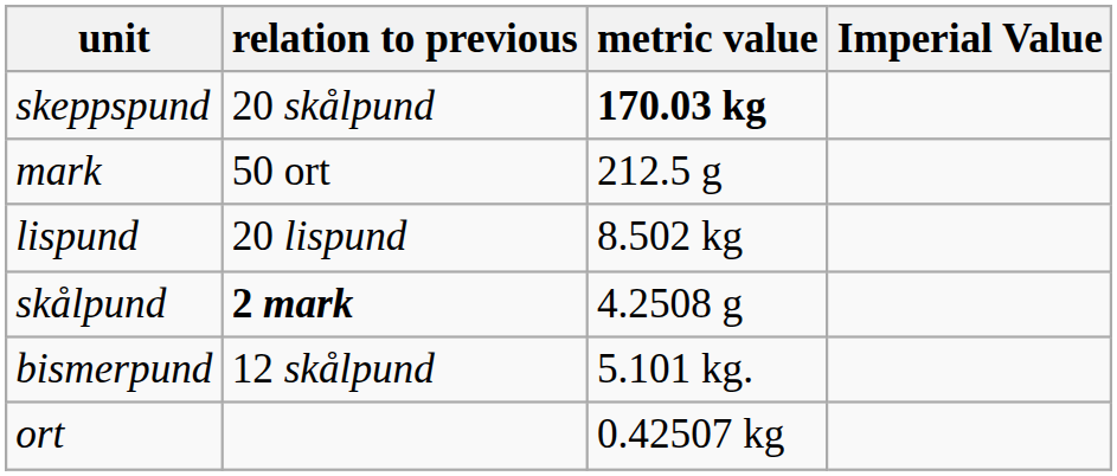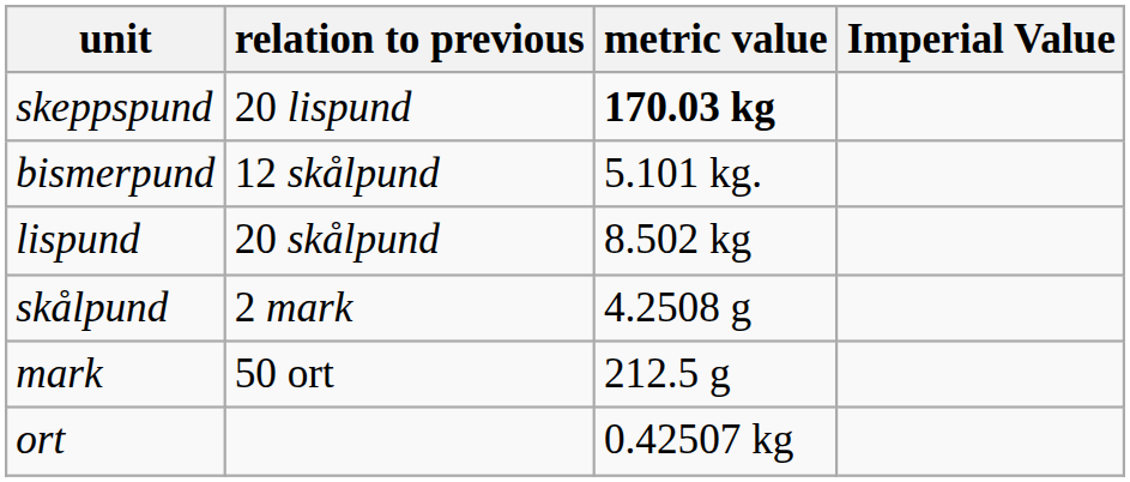skeppspund | relation to previous: 20 skålpund -> 20 lispund
rows swapped: bismerpund <-> mark
lispund | relation to previous: 20 lispund -> 20 skålpund
skålpund | relation to previous: bold -> normal
